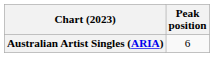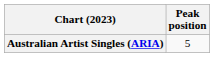Australian Artist Singles (ARIA) | Peak position: 6 -> 5
